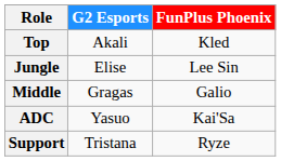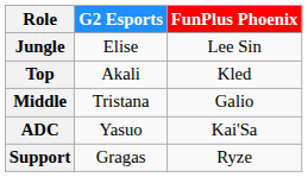rows swapped: Top <-> Jungle
Middle | G2 Esports: Gragas -> Tristana
Support | G2 Esports: Tristana -> Gragas
